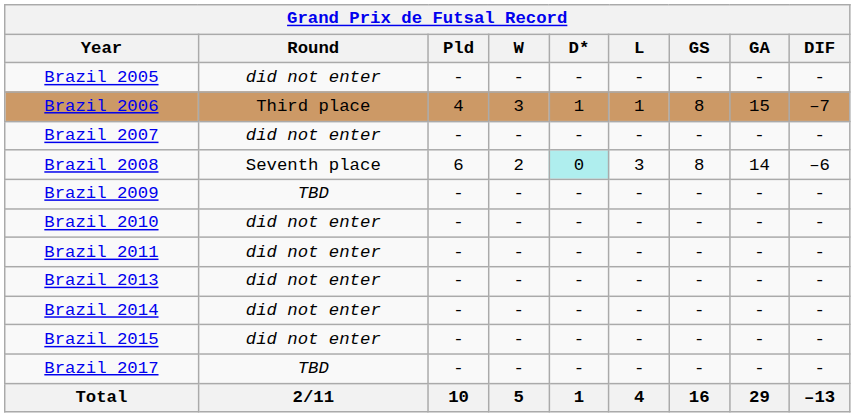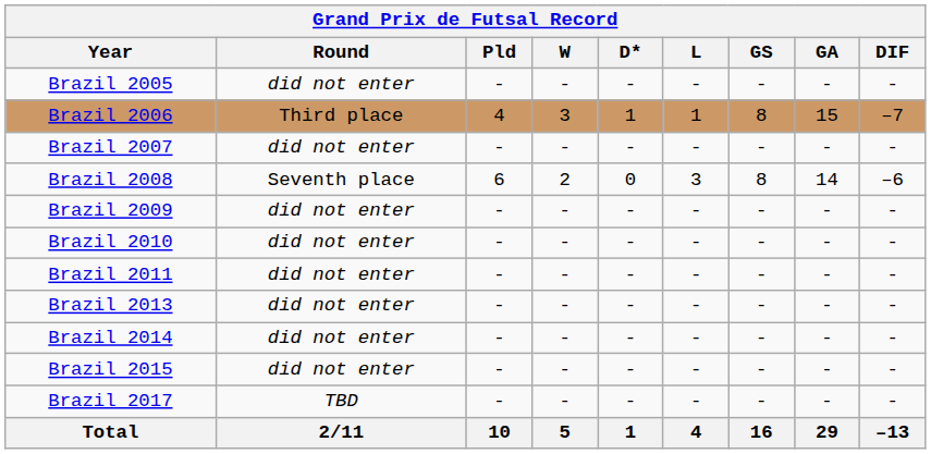Brazil 2008 | D*: paleturquoise background -> no background
Brazil 2009 | Round: TBD -> did not enter
